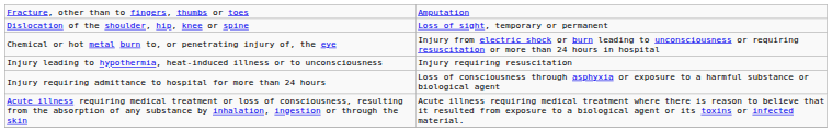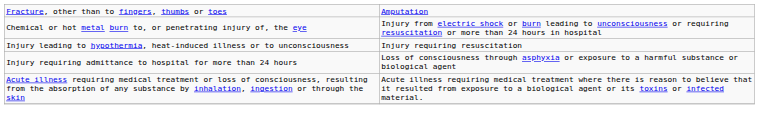- row: Dislocation of the shoulder, hip, knee or spine | Loss of sight, temporary or permanent
